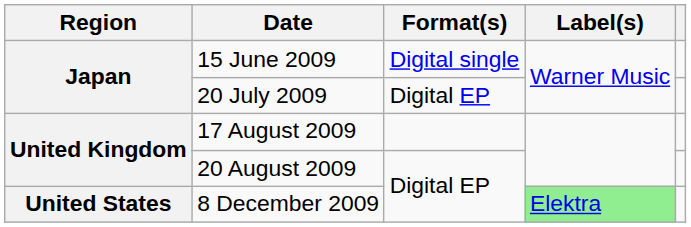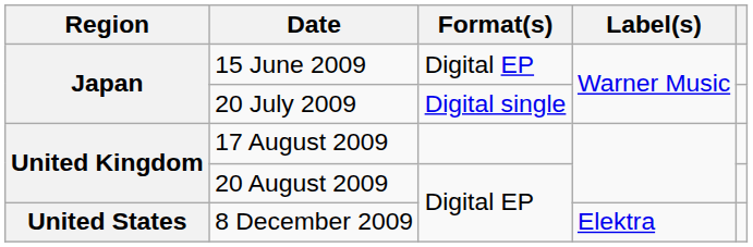15 June 2009 | Format(s): Digital single -> Digital EP
20 July 2009 | Format(s): Digital EP -> Digital single
8 December 2009 | Label(s): lightgreen background -> no background
